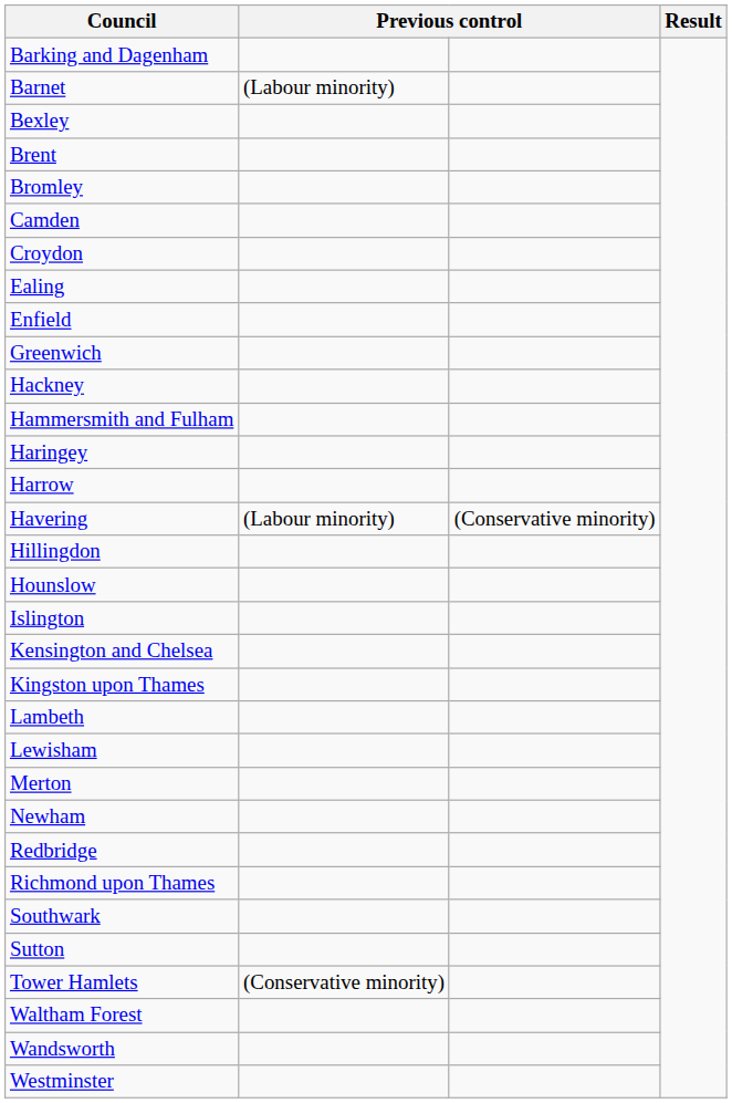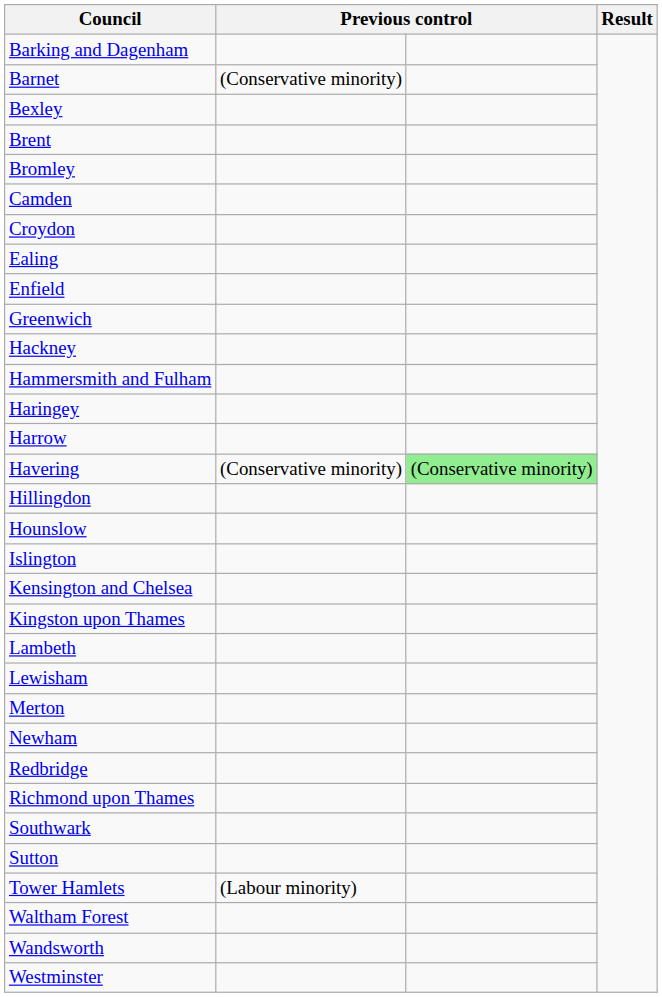Barnet | column 2: (Labour minority) -> (Conservative minority)
Havering | column 2: (Labour minority) -> (Conservative minority)
Havering | column 3: no background -> lightgreen background
Tower Hamlets | column 2: (Conservative minority) -> (Labour minority)
